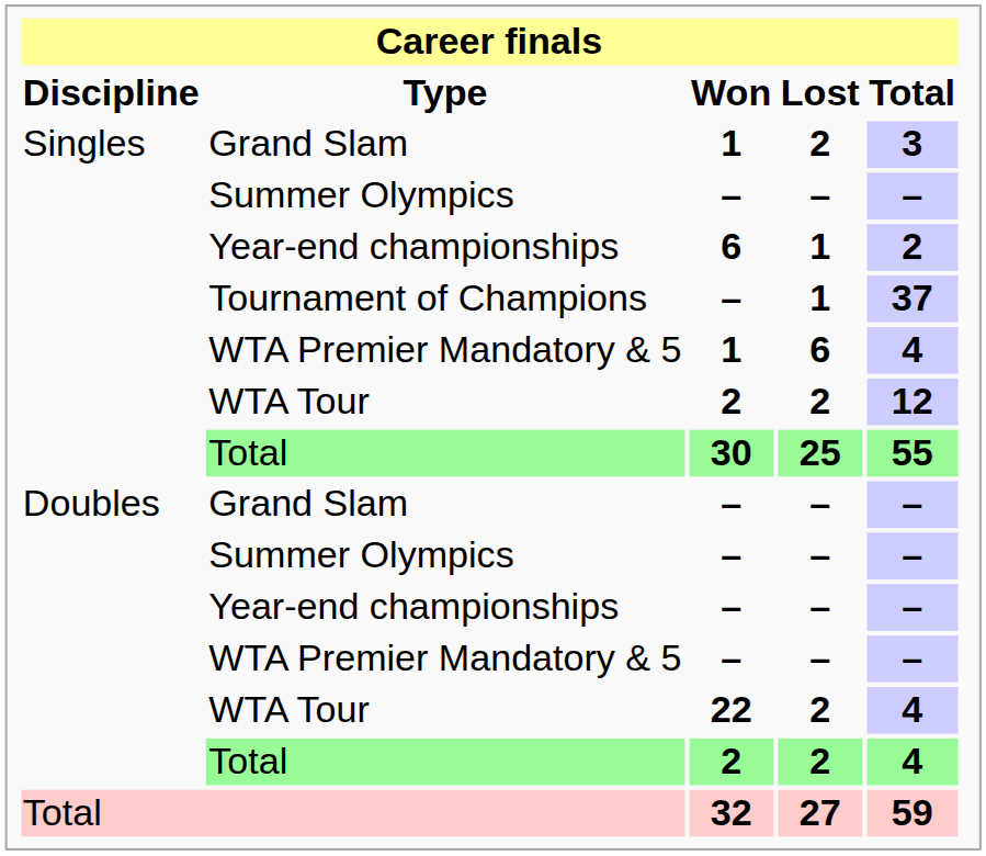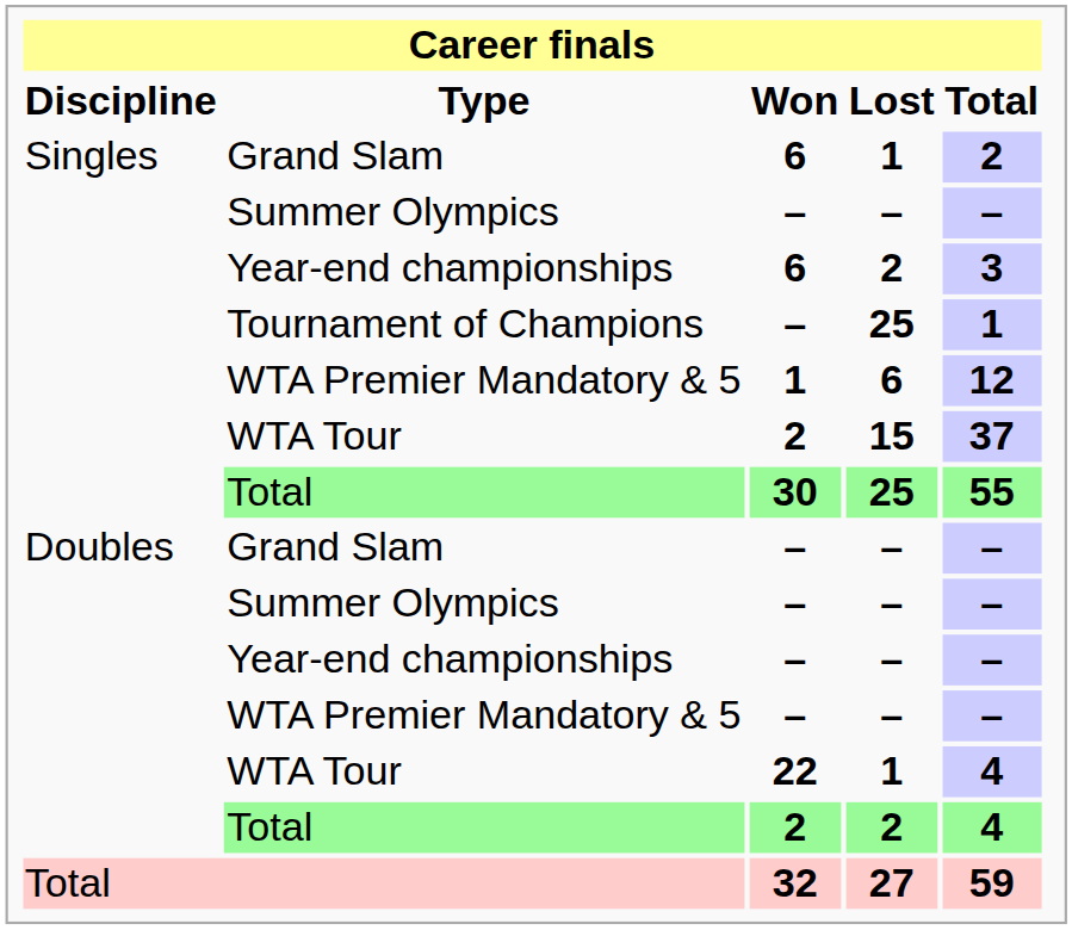Singles / Grand Slam | Career finals / Won: 1 -> 6
Singles / Grand Slam | Career finals / Lost: 2 -> 1
Singles / Grand Slam | Career finals / Total: 3 -> 2
Singles / Year-end championships | Career finals / Lost: 1 -> 2
Singles / Year-end championships | Career finals / Total: 2 -> 3
Tournament of Champions | Career finals / Lost: 1 -> 25
Tournament of Champions | Career finals / Total: 37 -> 1
Singles / WTA Premier Mandatory & 5 | Career finals / Total: 4 -> 12
Singles / WTA Tour | Career finals / Lost: 2 -> 15
Singles / WTA Tour | Career finals / Total: 12 -> 37
Doubles / WTA Tour | Career finals / Lost: 2 -> 1
